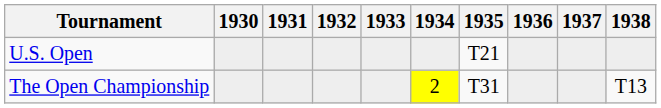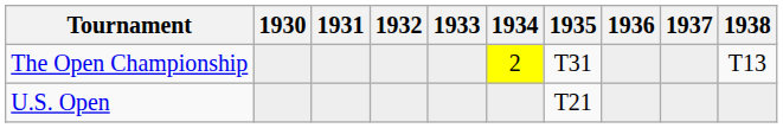rows swapped: U.S. Open <-> The Open Championship
